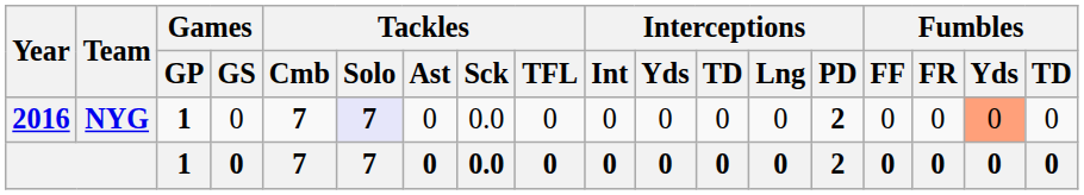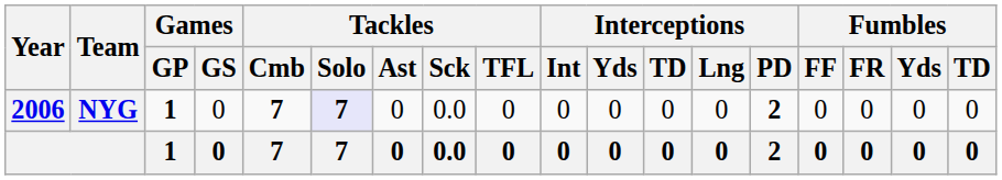NYG | Year: 2016 -> 2006
NYG | Fumbles / Yds: lightsalmon background -> no background
